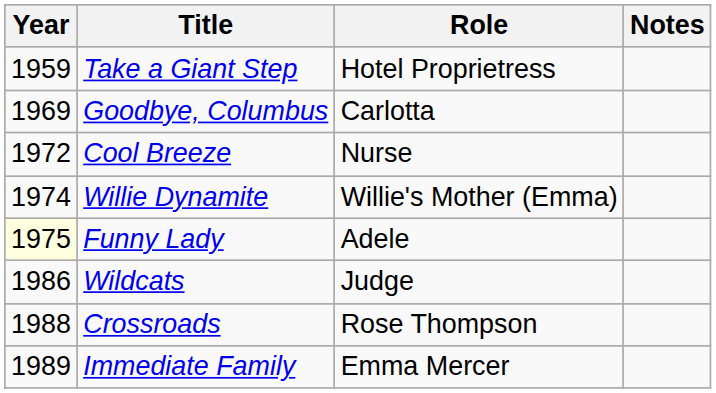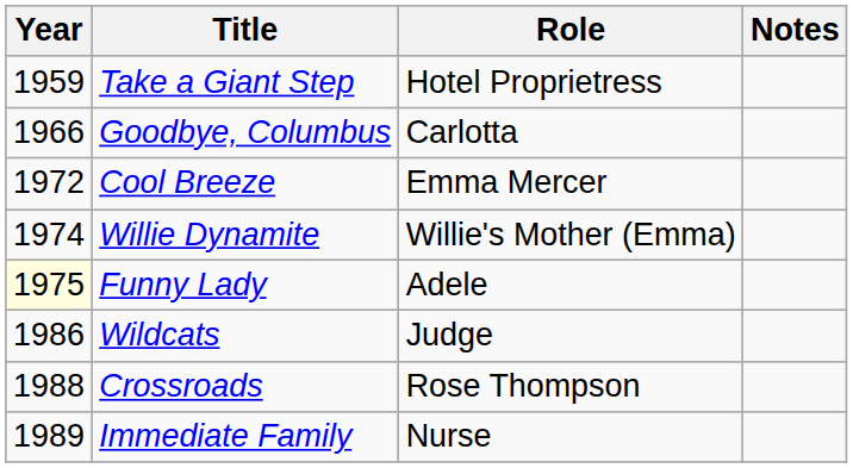Goodbye, Columbus | Year: 1969 -> 1966
Cool Breeze | Role: Nurse -> Emma Mercer
Immediate Family | Role: Emma Mercer -> Nurse
